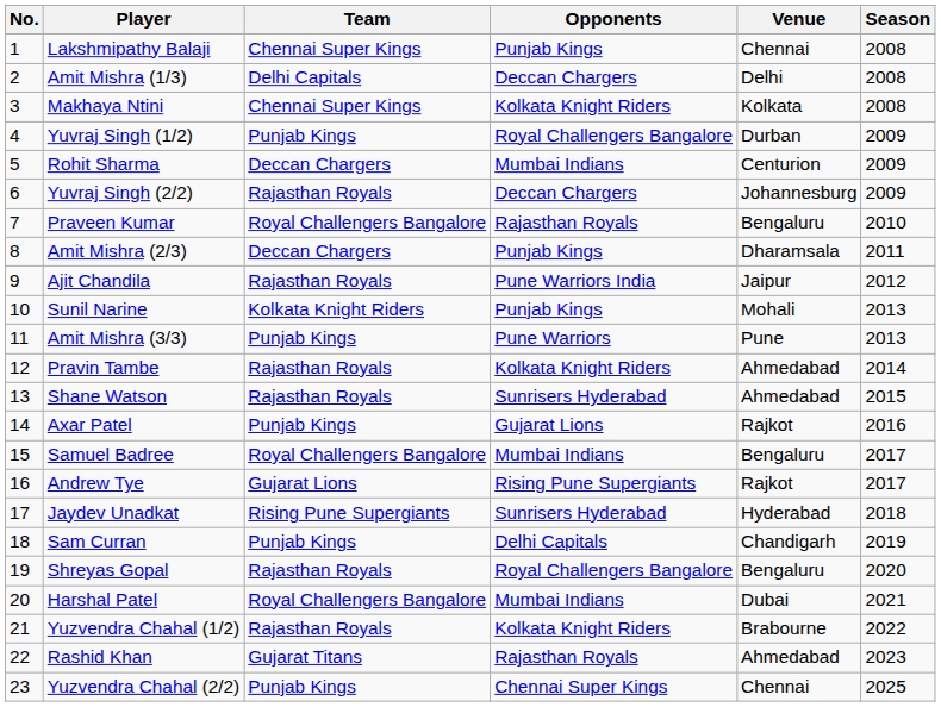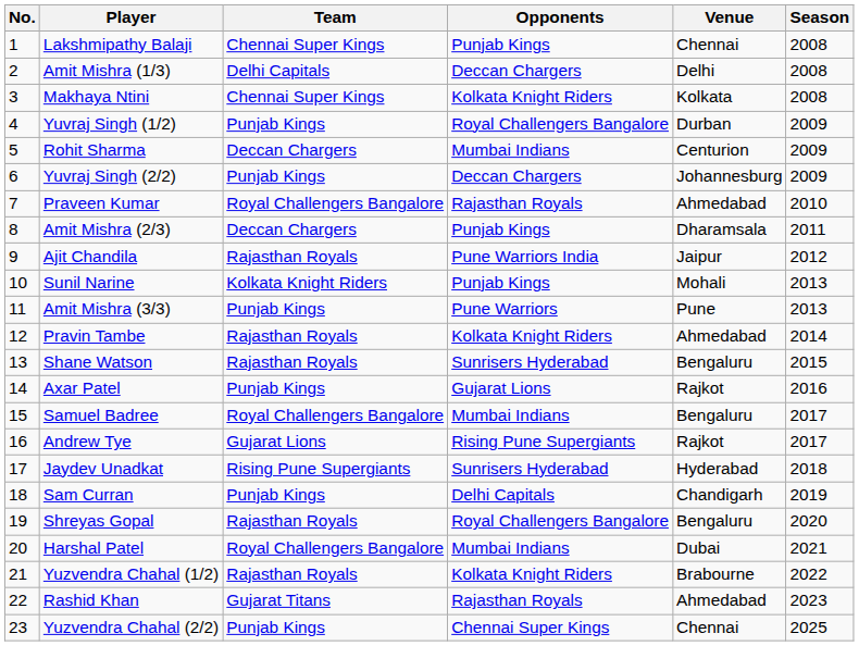Yuvraj Singh (2/2) | Team: Rajasthan Royals -> Punjab Kings
Praveen Kumar | Venue: Bengaluru -> Ahmedabad
Shane Watson | Venue: Ahmedabad -> Bengaluru
